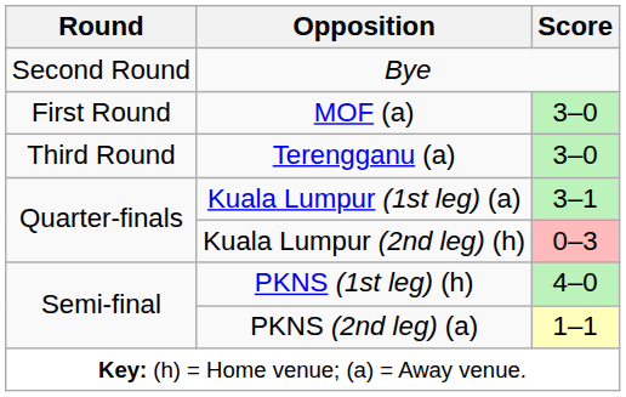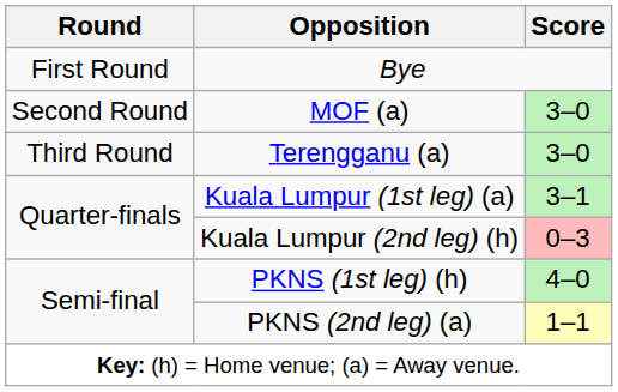Bye | Round: Second Round -> First Round
MOF (a) | Round: First Round -> Second Round
